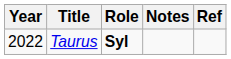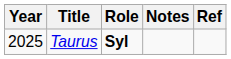Taurus | Year: 2022 -> 2025
